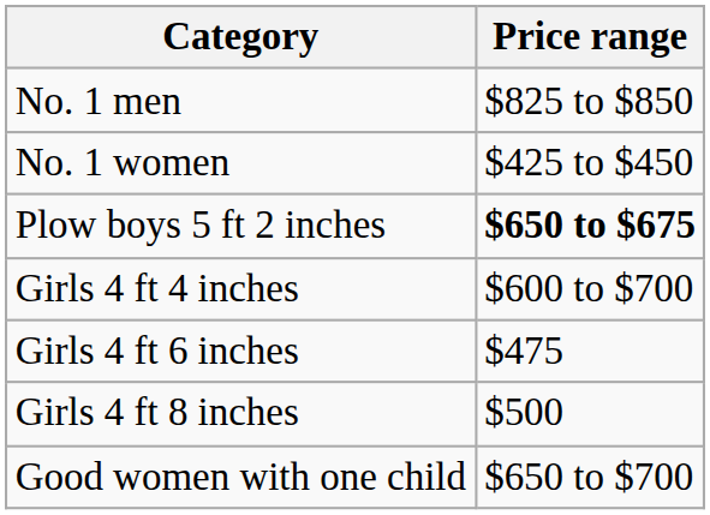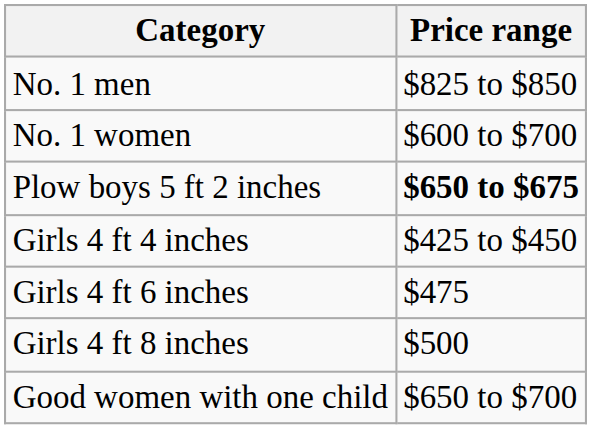No. 1 women | Price range: $425 to $450 -> $600 to $700
Girls 4 ft 4 inches | Price range: $600 to $700 -> $425 to $450
